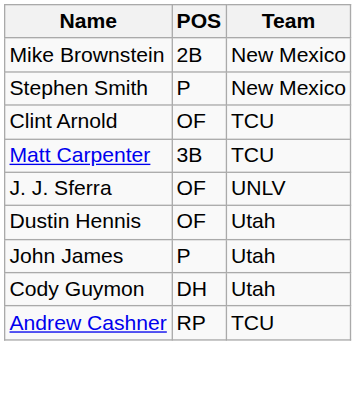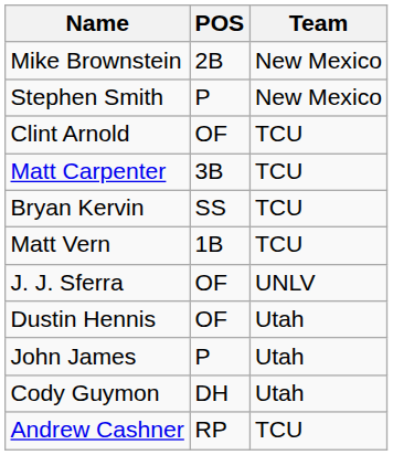+ row: Bryan Kervin | SS | TCU
+ row: Matt Vern | 1B | TCU
